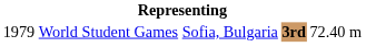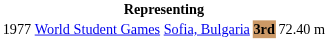World Student Games | column 1: 1979 -> 1977
